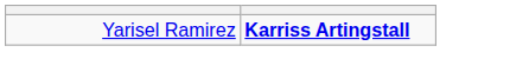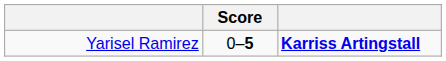+ column: Score | 0–5
